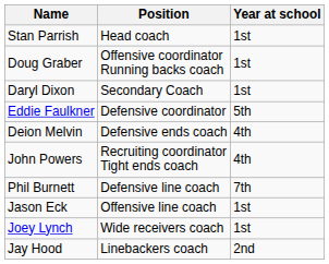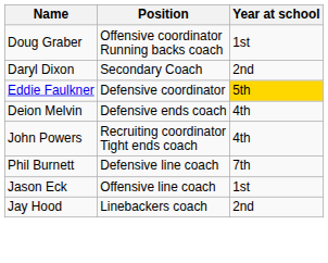- row: Stan Parrish | Head coach | 1st
Daryl Dixon | Year at school: 1st -> 2nd
Eddie Faulkner | Year at school: no background -> gold background
- row: Joey Lynch | Wide receivers coach | 1st
